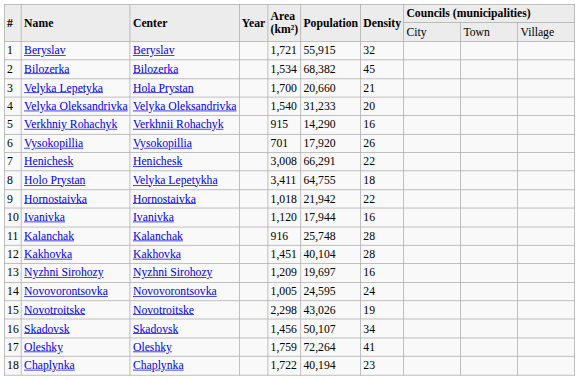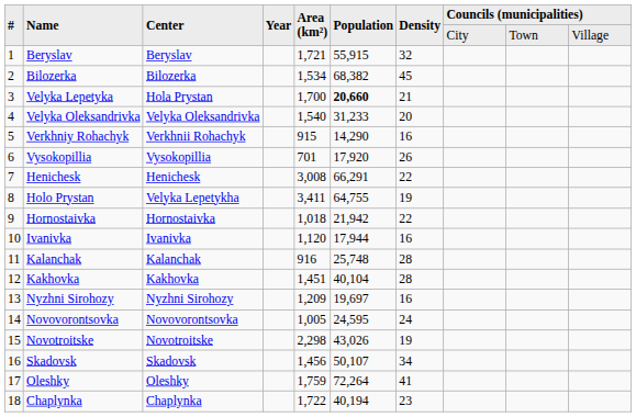Velyka Lepetyka | Population: normal -> bold
Holo Prystan | Density: 18 -> 19
